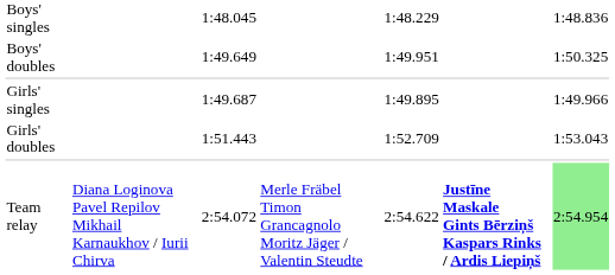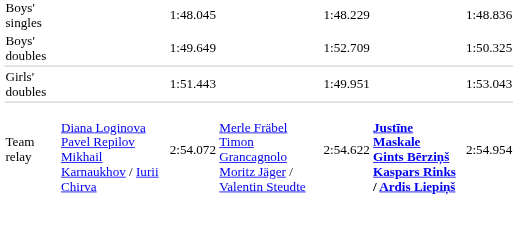Boys' doubles | column 5: 1:49.951 -> 1:52.709
- row: Girls' singles | 1:49.687 | 1:49.895 | 1:49.966
Girls' doubles | column 5: 1:52.709 -> 1:49.951
Team relay | column 7: lightgreen background -> no background
